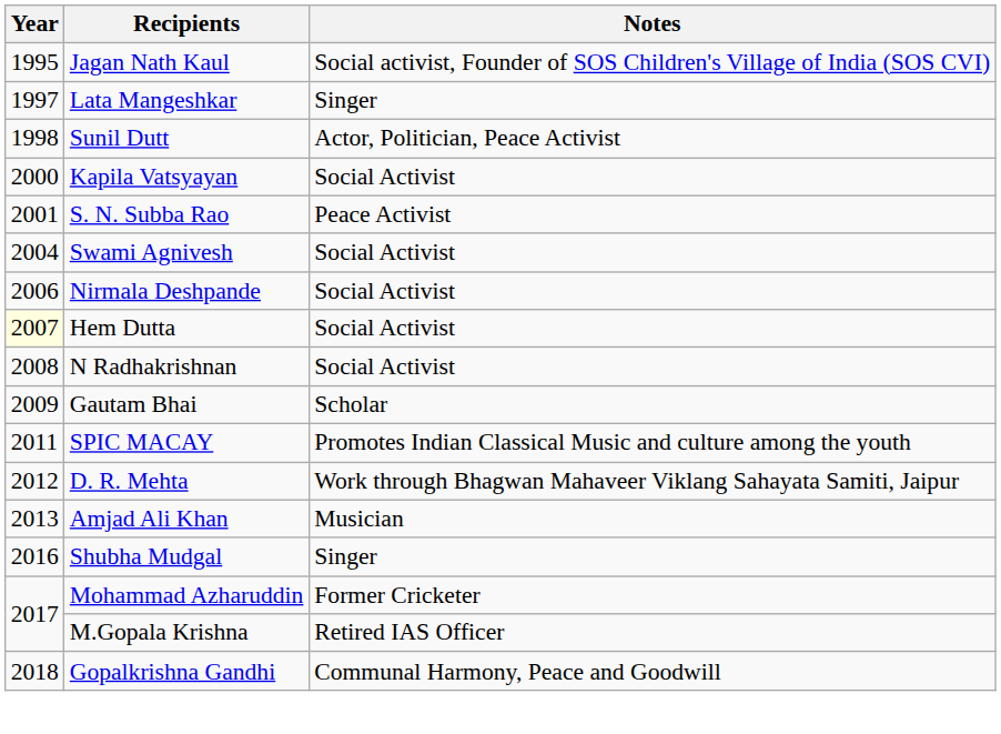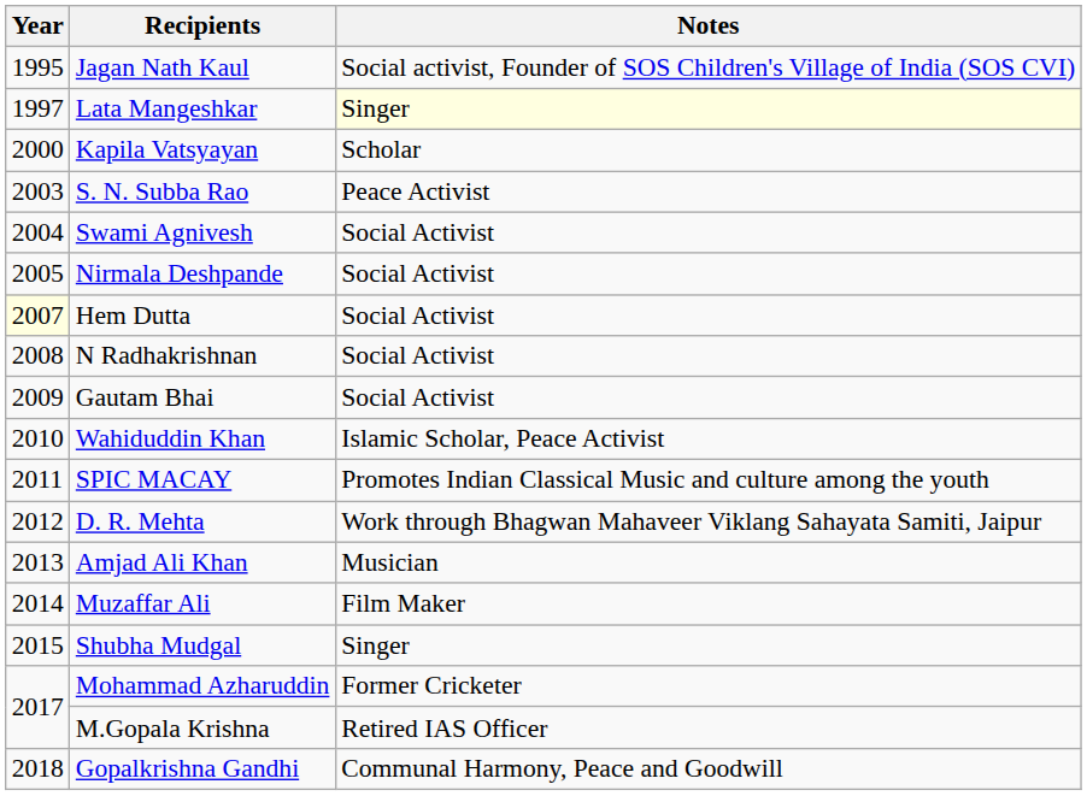Lata Mangeshkar | Notes: no background -> lightyellow background
- row: 1998 | Sunil Dutt | Actor, Politician, Peace Activist
Kapila Vatsyayan | Notes: Social Activist -> Scholar
S. N. Subba Rao | Year: 2001 -> 2003
Nirmala Deshpande | Year: 2006 -> 2005
Gautam Bhai | Notes: Scholar -> Social Activist
+ row: 2010 | Wahiduddin Khan | Islamic Scholar, Peace Activist
+ row: 2014 | Muzaffar Ali | Film Maker
Shubha Mudgal | Year: 2016 -> 2015
